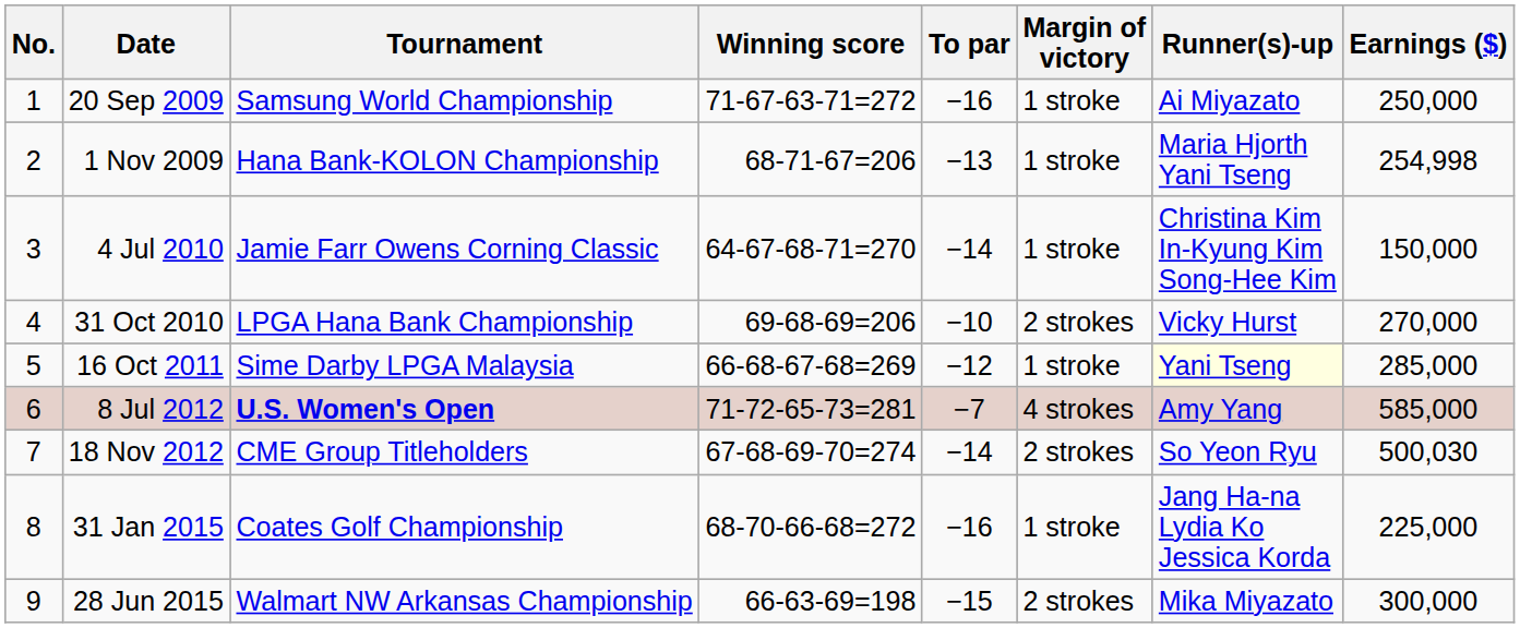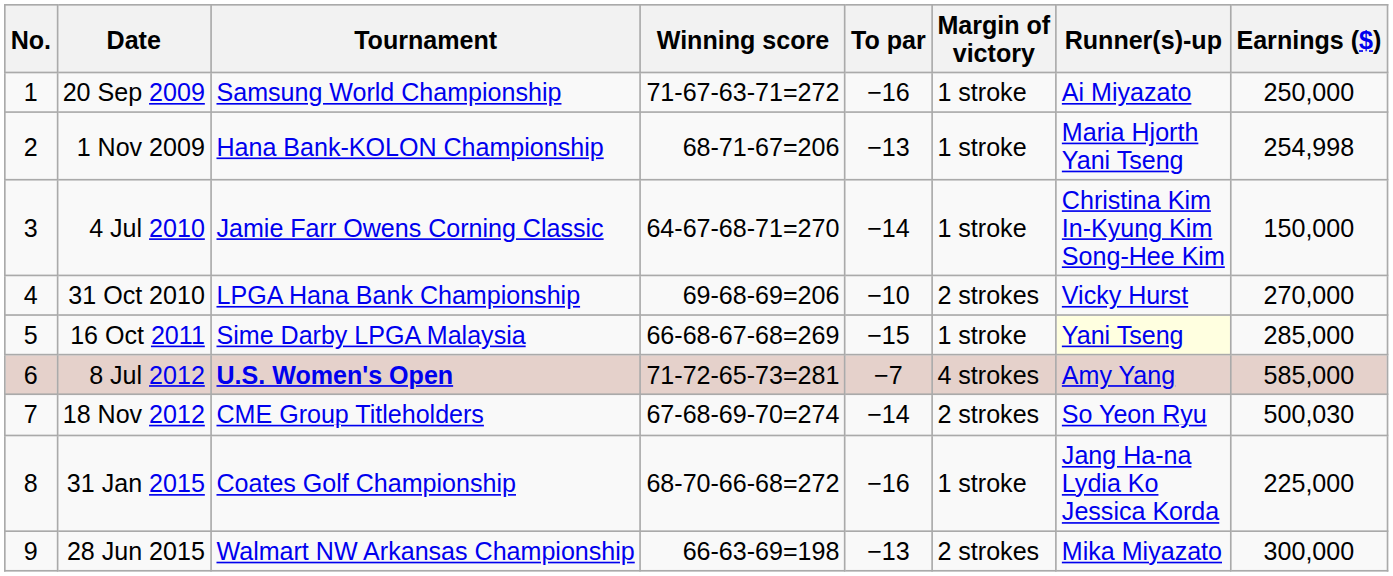16 Oct 2011 | To par: −12 -> −15
28 Jun 2015 | To par: −15 -> −13
